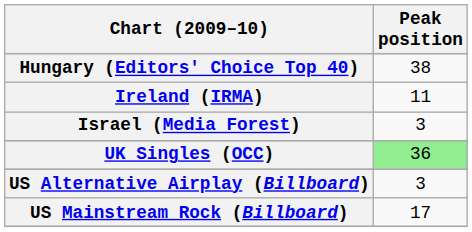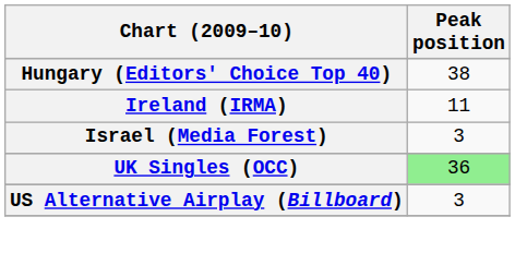- row: US Mainstream Rock (Billboard) | 17
